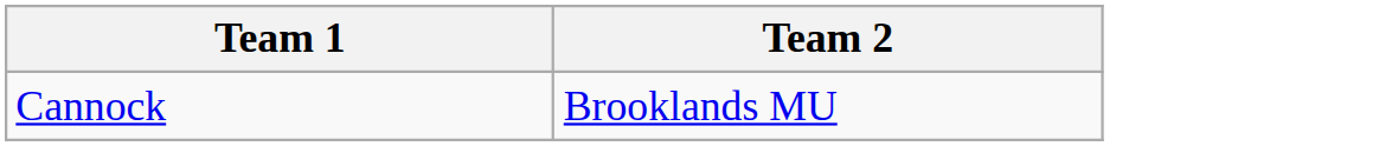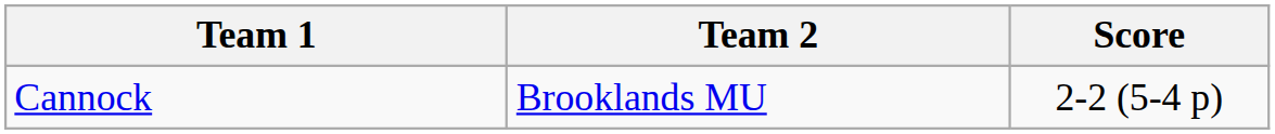+ column: Score | 2-2 (5-4 p)
